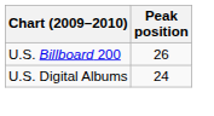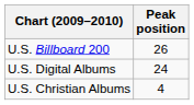+ row: U.S. Christian Albums | 4
